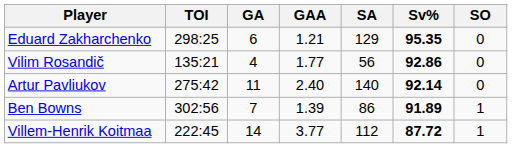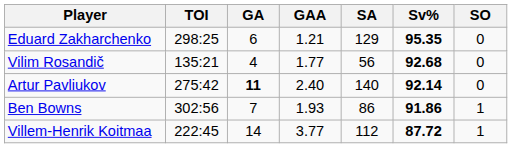Vilim Rosandič | Sv%: 92.86 -> 92.68
Artur Pavliukov | GA: normal -> bold
Ben Bowns | GAA: 1.39 -> 1.93
Ben Bowns | Sv%: 91.89 -> 91.86
